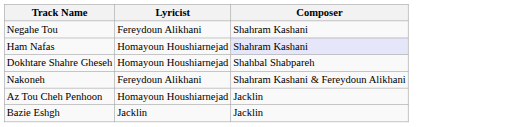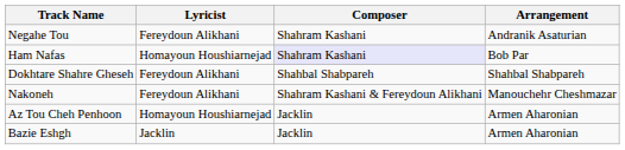+ column: Arrangement | Andranik Asaturian | Bob Par | Shahbal Shabpareh | Manouchehr Cheshmazar | Armen Aharonian | Armen Aharonian
Dokhtare Shahre Gheseh | Lyricist: Homayoun Houshiarnejad -> Fereydoun Alikhani
